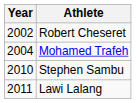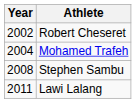Stephen Sambu | Year: 2010 -> 2008
